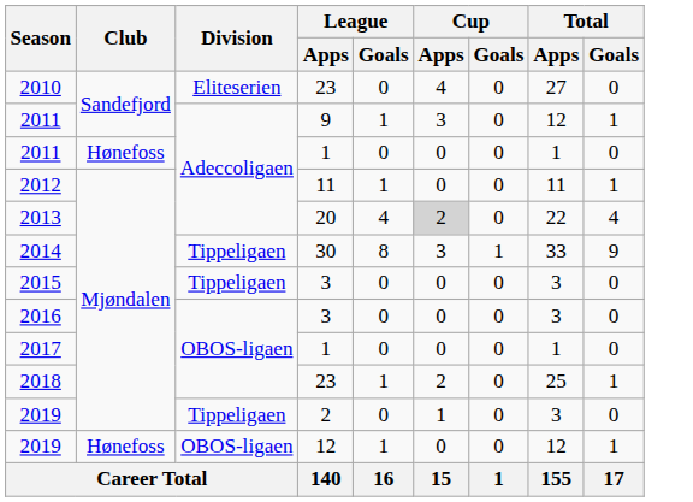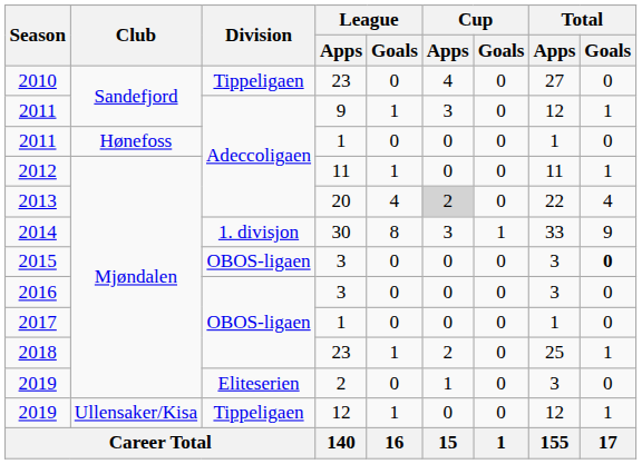2010 | Division: Eliteserien -> Tippeligaen
2014 | Division: Tippeligaen -> 1. divisjon
2015 | Division: Tippeligaen -> OBOS-ligaen
2015 | Total / Goals: normal -> bold
2019 / 2 | Division: Tippeligaen -> Eliteserien
2019 / 12 | Club: Hønefoss -> Ullensaker/Kisa
2019 / 12 | Division: OBOS-ligaen -> Tippeligaen
